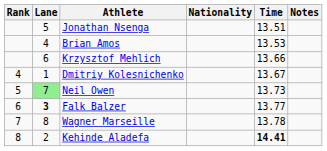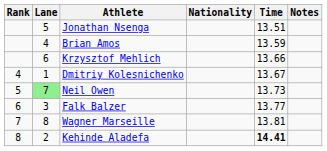Brian Amos | Time: 13.53 -> 13.59
Falk Balzer | Lane: bold -> normal
Wagner Marseille | Time: 13.78 -> 13.81
